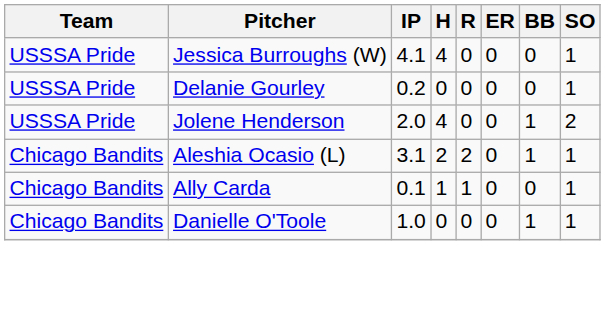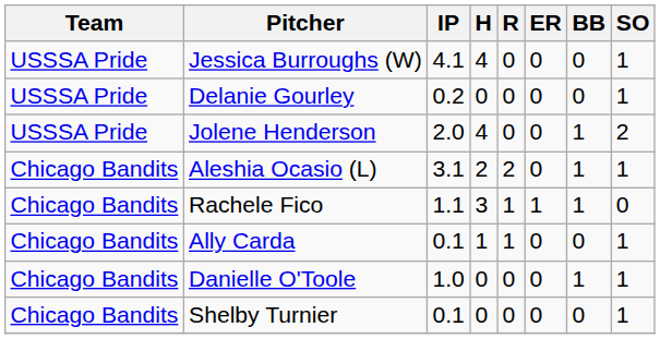+ row: Chicago Bandits | Rachele Fico | 1.1 | 3 | 1 | 1 | 1 | 0
+ row: Chicago Bandits | Shelby Turnier | 0.1 | 0 | 0 | 0 | 0 | 1
